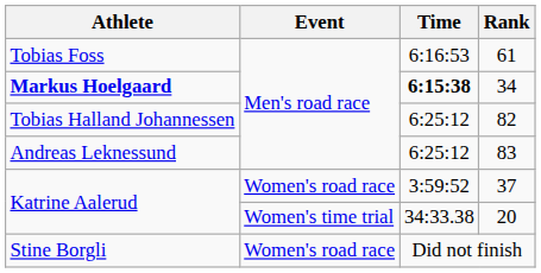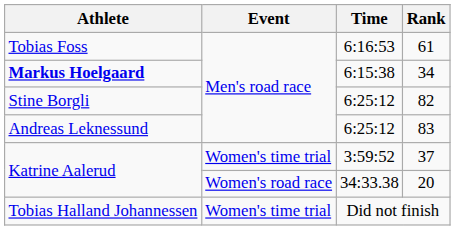34 | Time: bold -> normal
82 | Athlete: Tobias Halland Johannessen -> Stine Borgli
37 | Event: Women's road race -> Women's time trial
20 | Event: Women's time trial -> Women's road race
Did not finish | Athlete: Stine Borgli -> Tobias Halland Johannessen
Did not finish | Event: Women's road race -> Women's time trial
